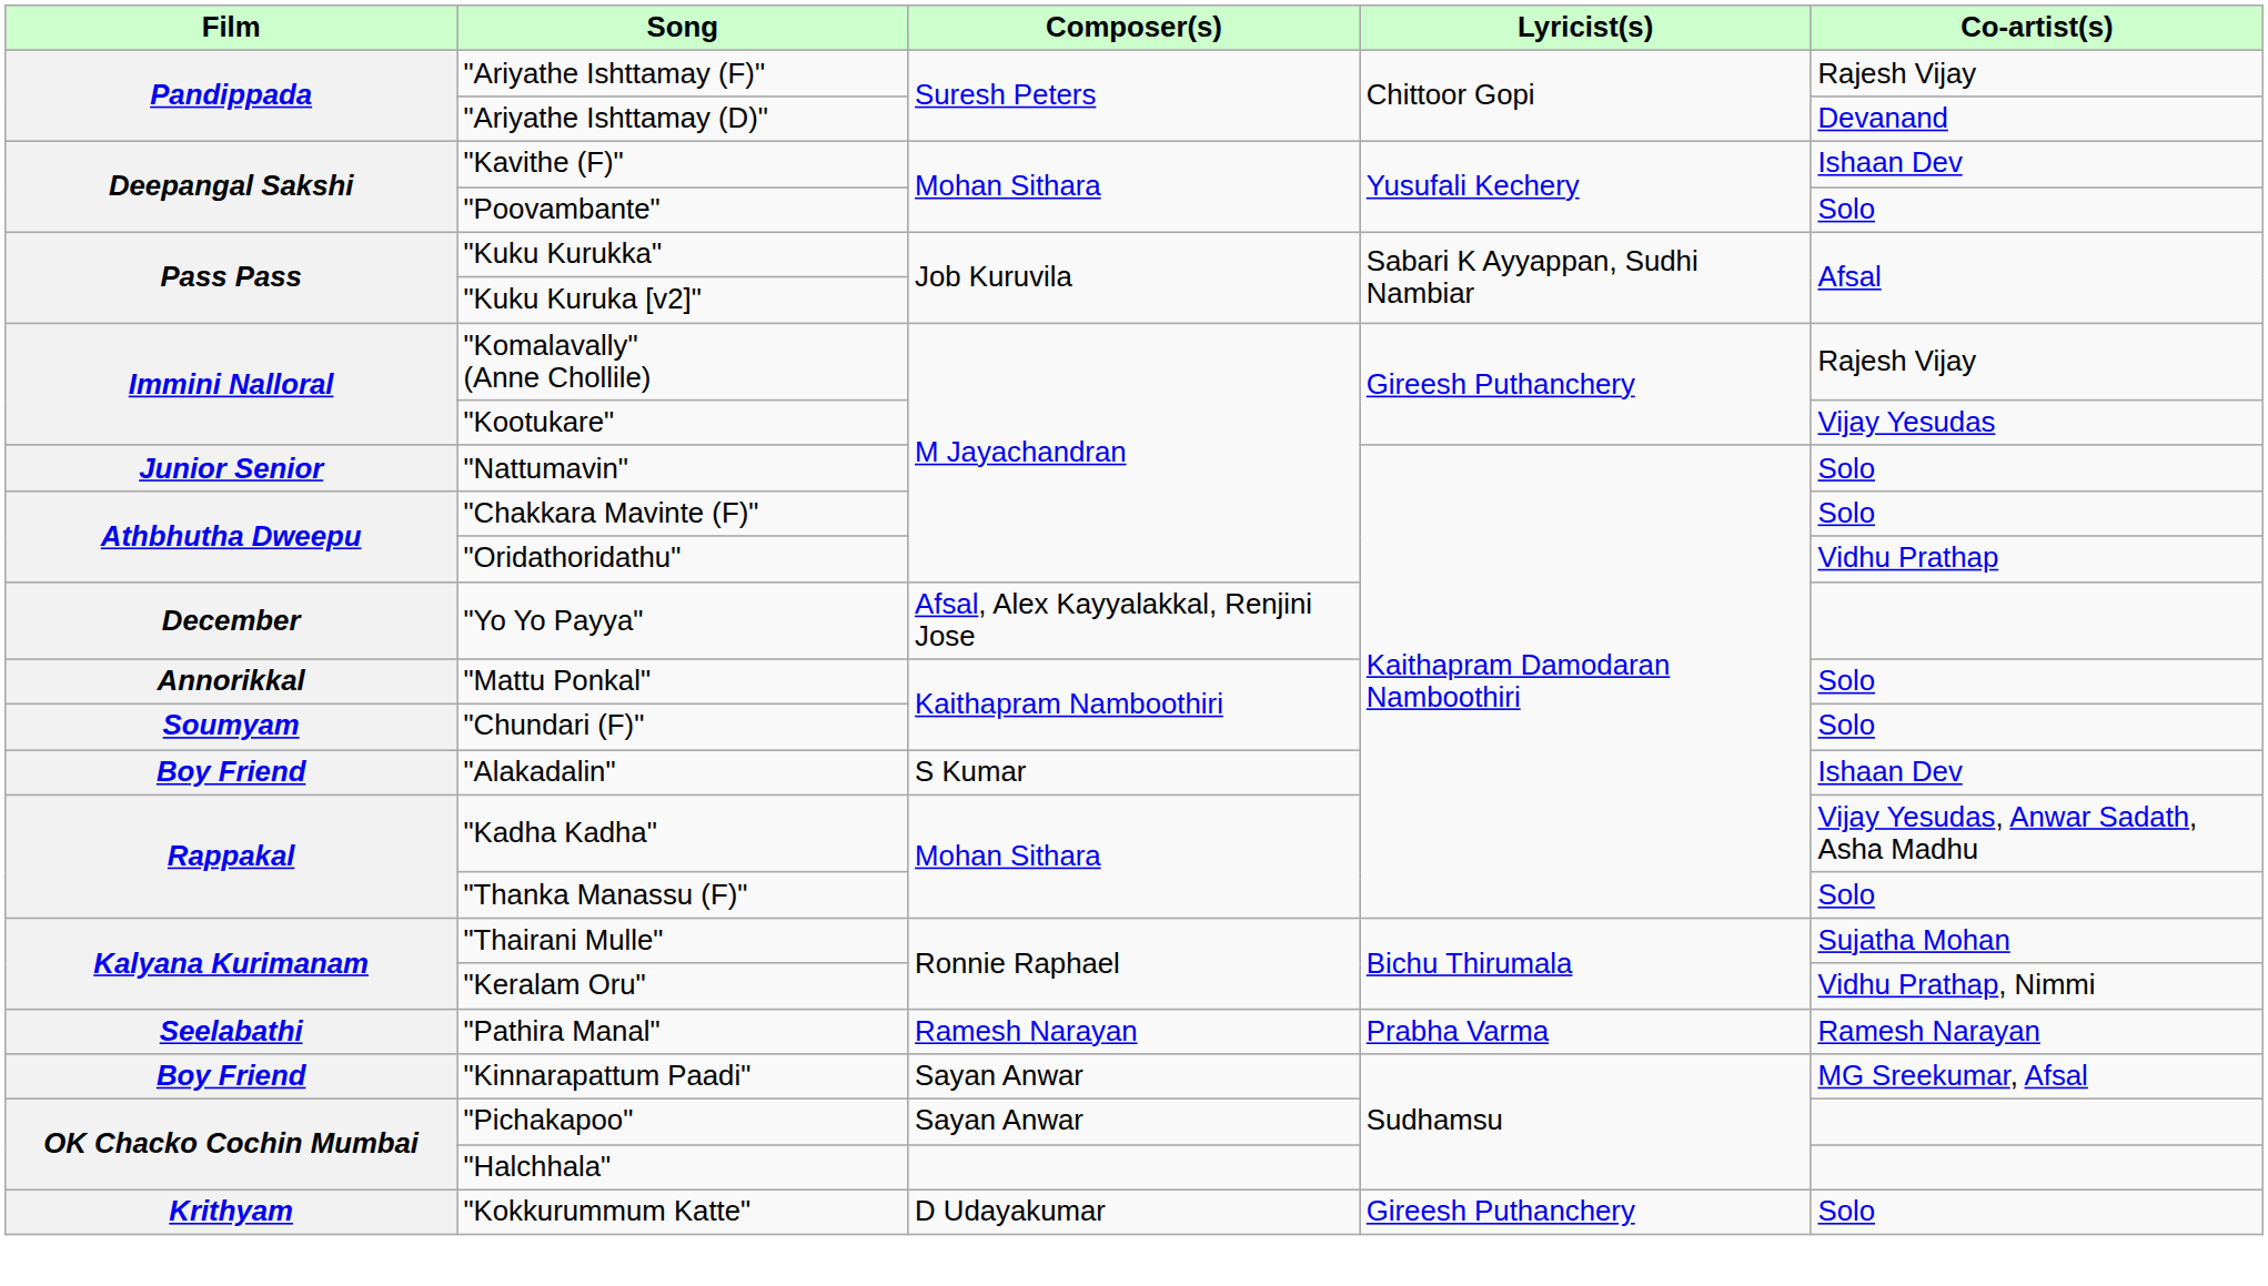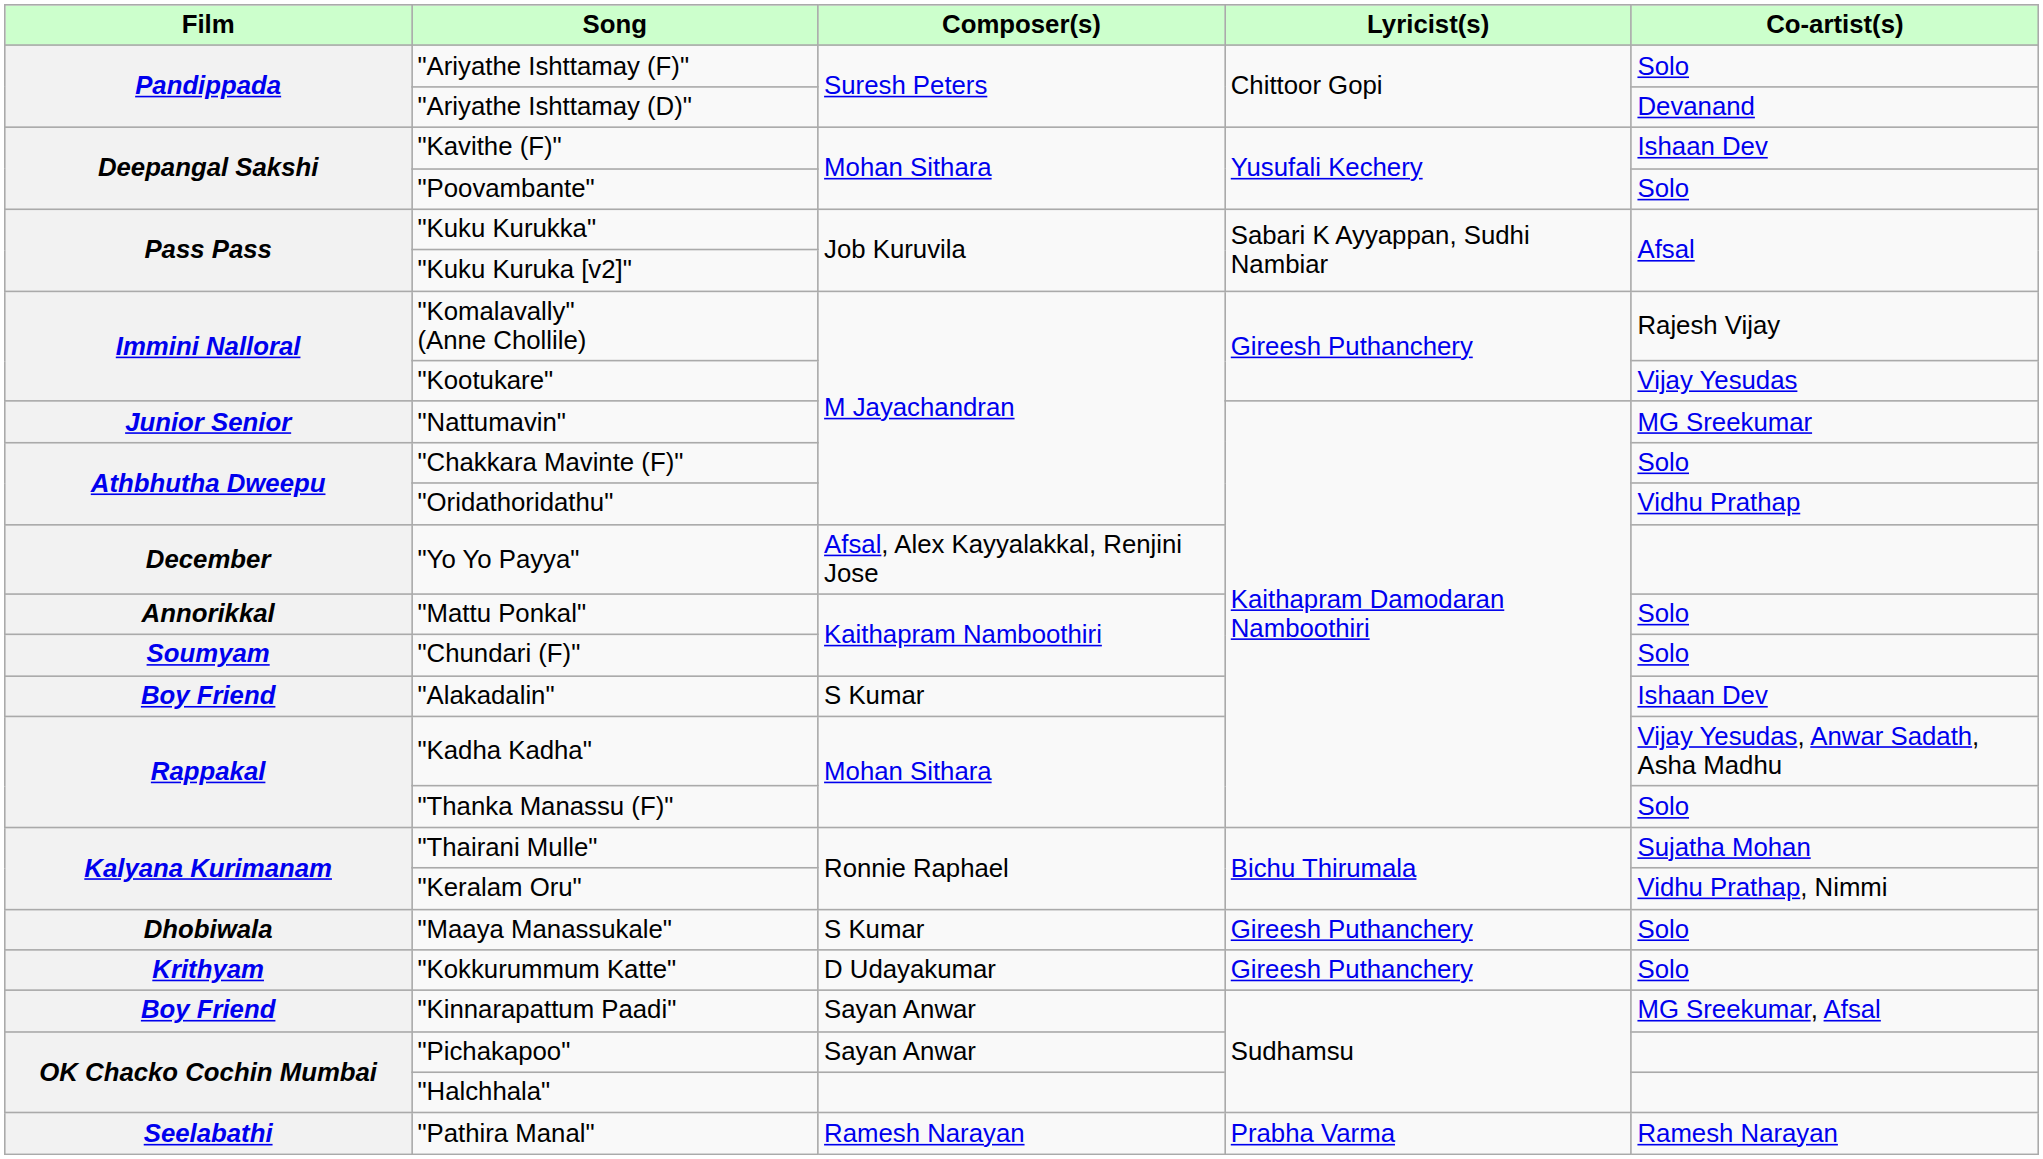"Ariyathe Ishttamay (F)" | Co-artist(s): Rajesh Vijay -> Solo
"Nattumavin" | Co-artist(s): Solo -> MG Sreekumar
+ row: Dhobiwala | "Maaya Manassukale" | S Kumar | Gireesh Puthanchery | Solo
rows swapped: "Pathira Manal" <-> "Kokkurummum Katte"
